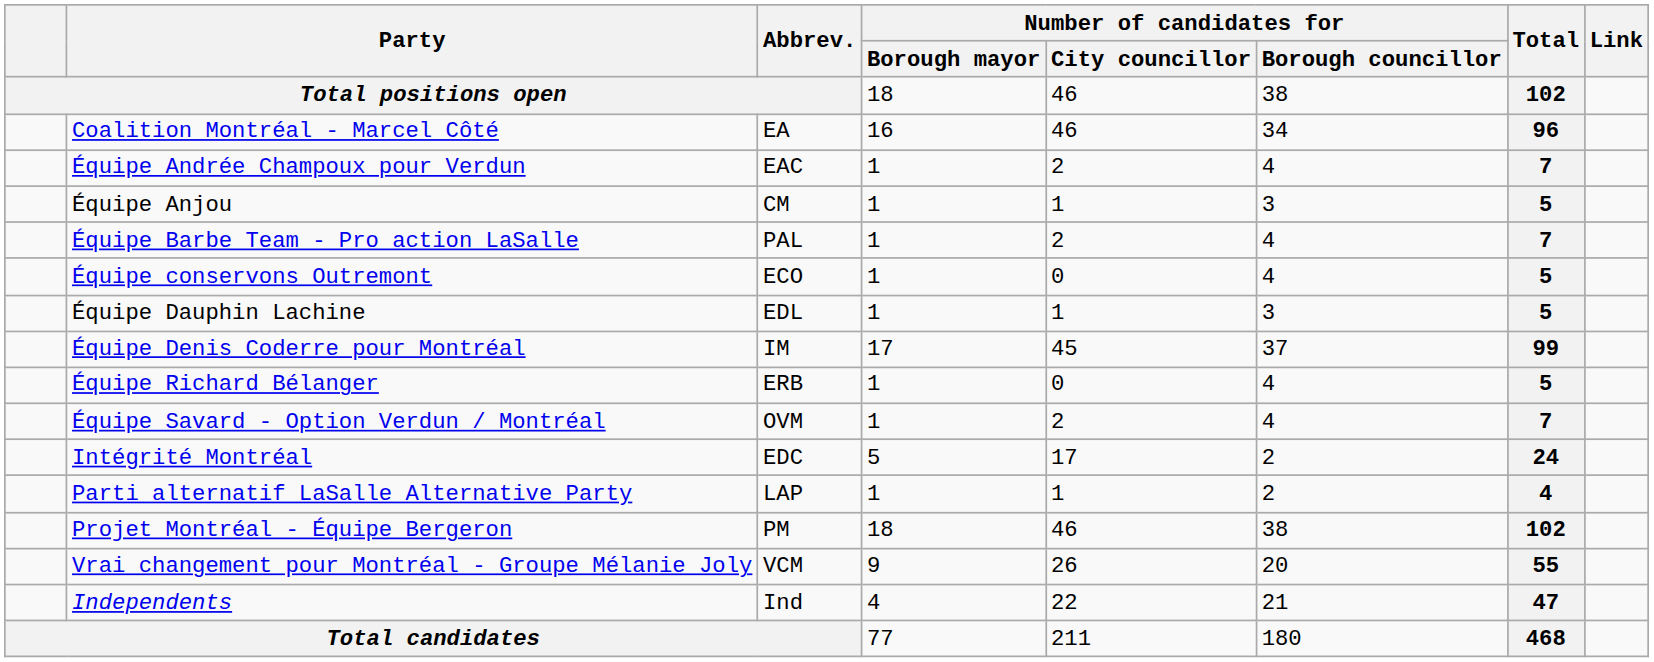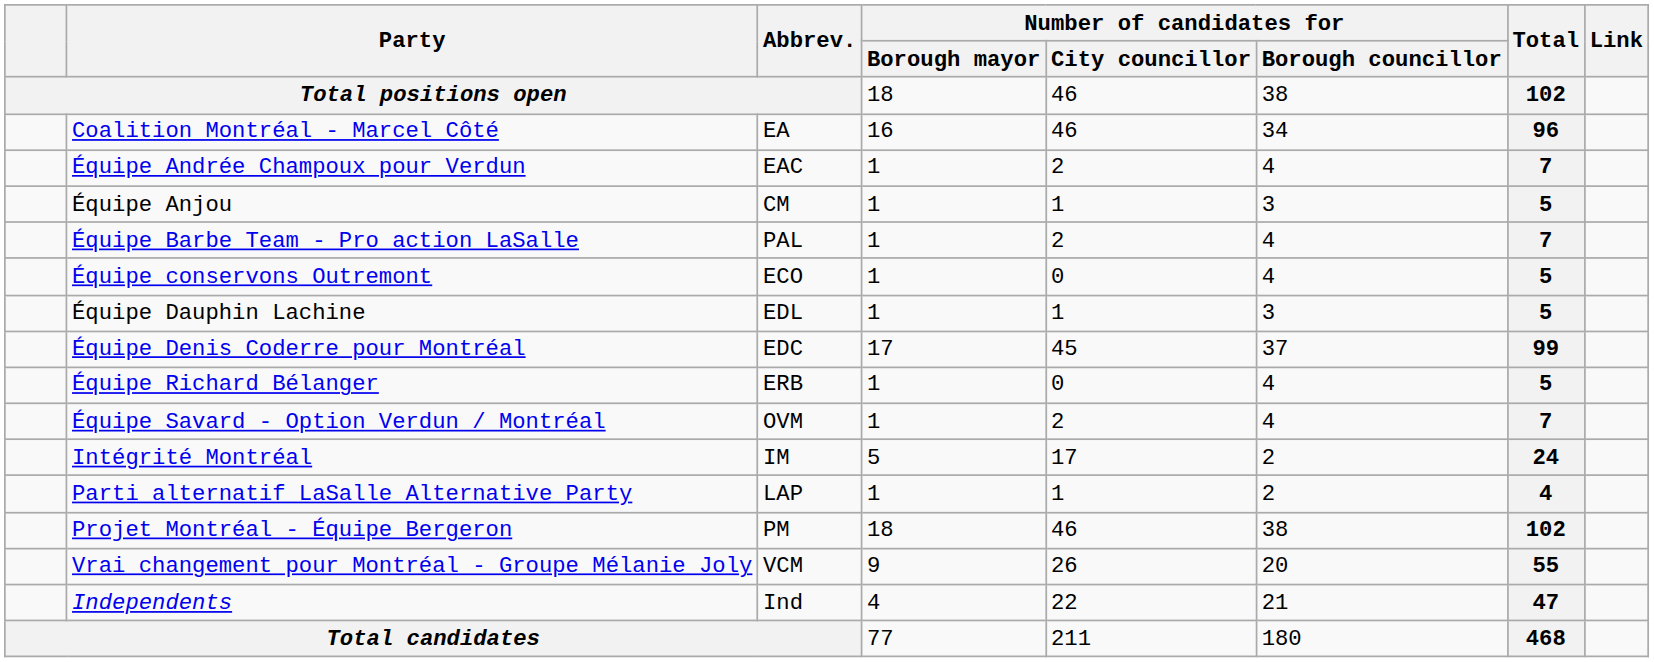Équipe Denis Coderre pour Montréal | Abbrev.: IM -> EDC
Intégrité Montréal | Abbrev.: EDC -> IM
